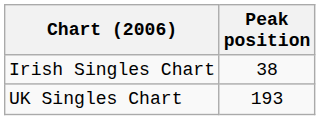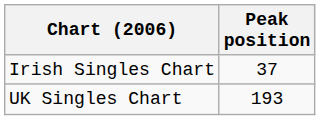Irish Singles Chart | Peak position: 38 -> 37
